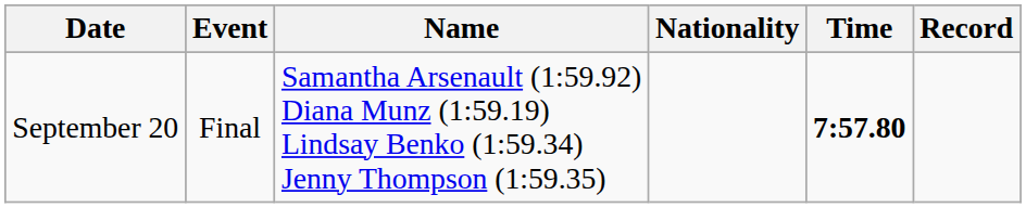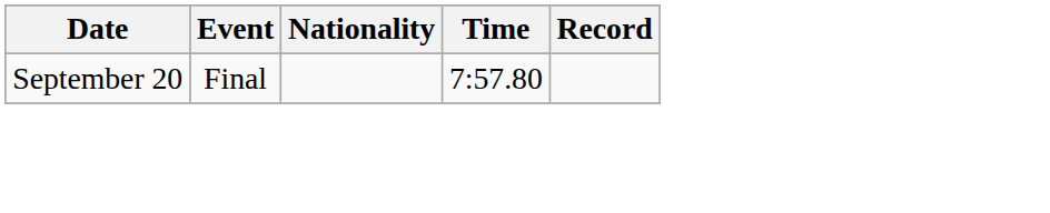- column: Name | Samantha Arsenault (1:59.92) Diana Munz (1:59.19) Lindsay Benko (1:59.34) Jenny Thompson (1:59.35)
September 20 | Time: bold -> normal
